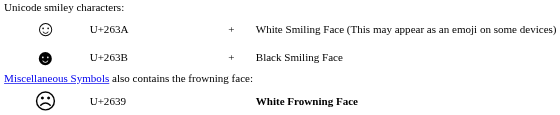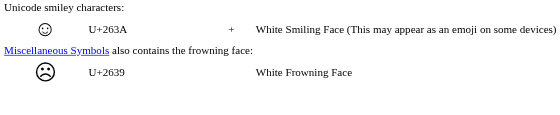- row: ☻ | U+263B | + | Black Smiling Face
U+2639 | column 4: bold -> normal
